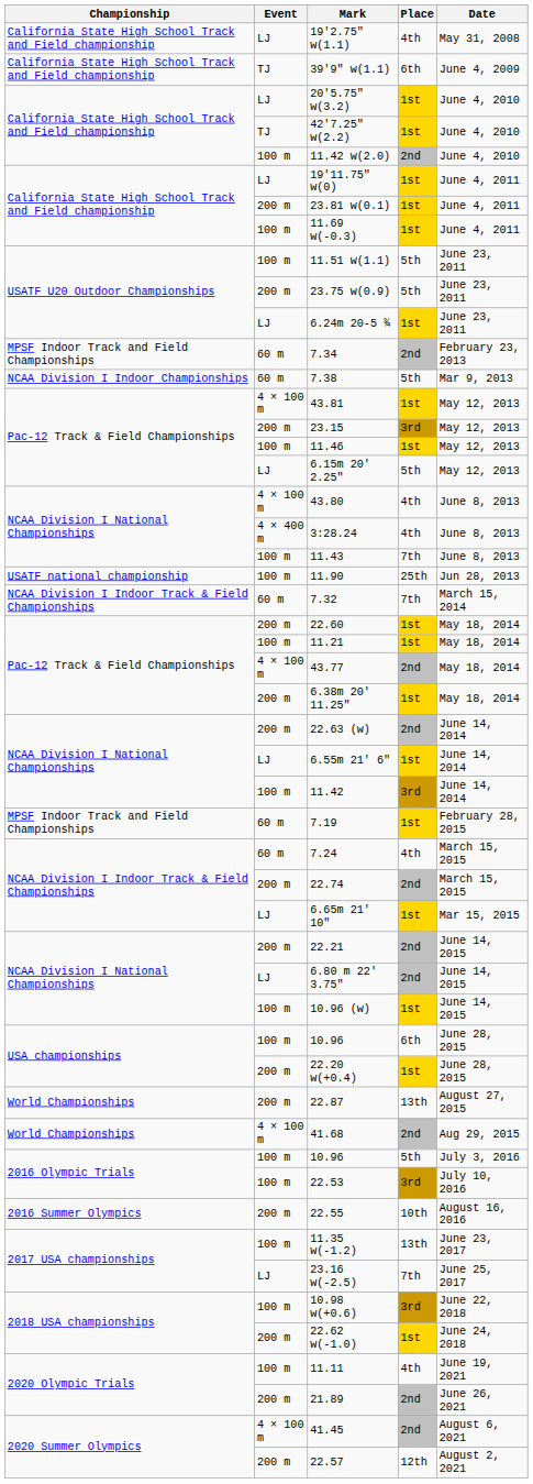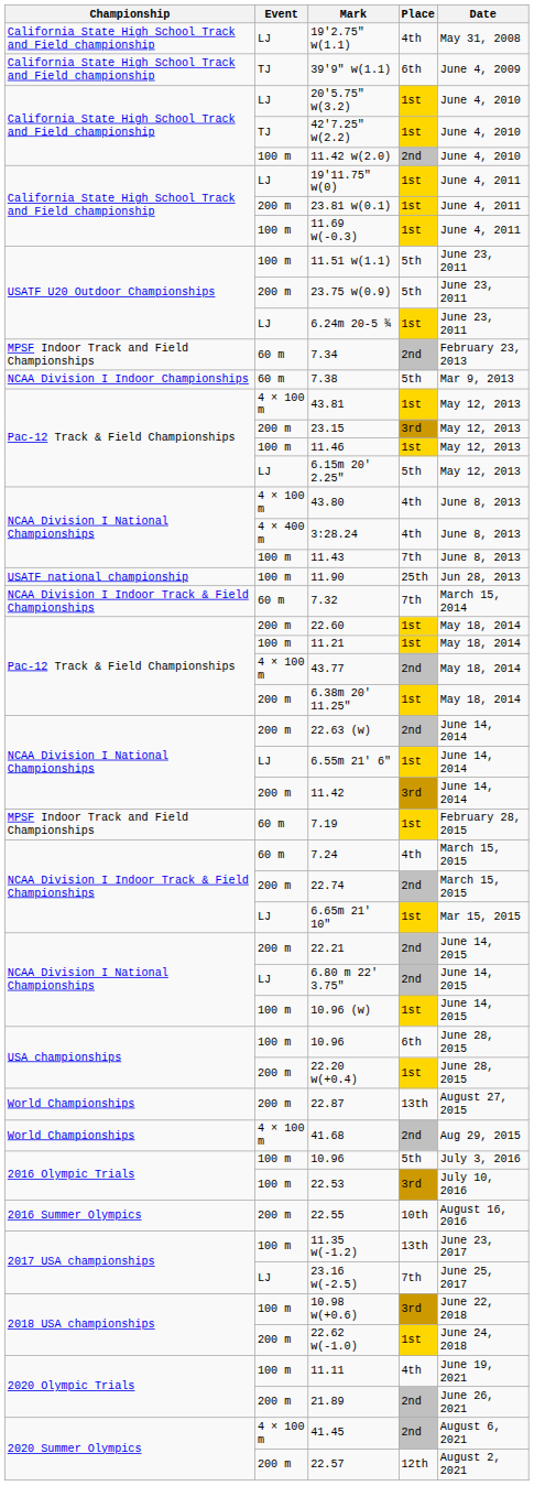11.42 | Event: 100 m -> 200 m
